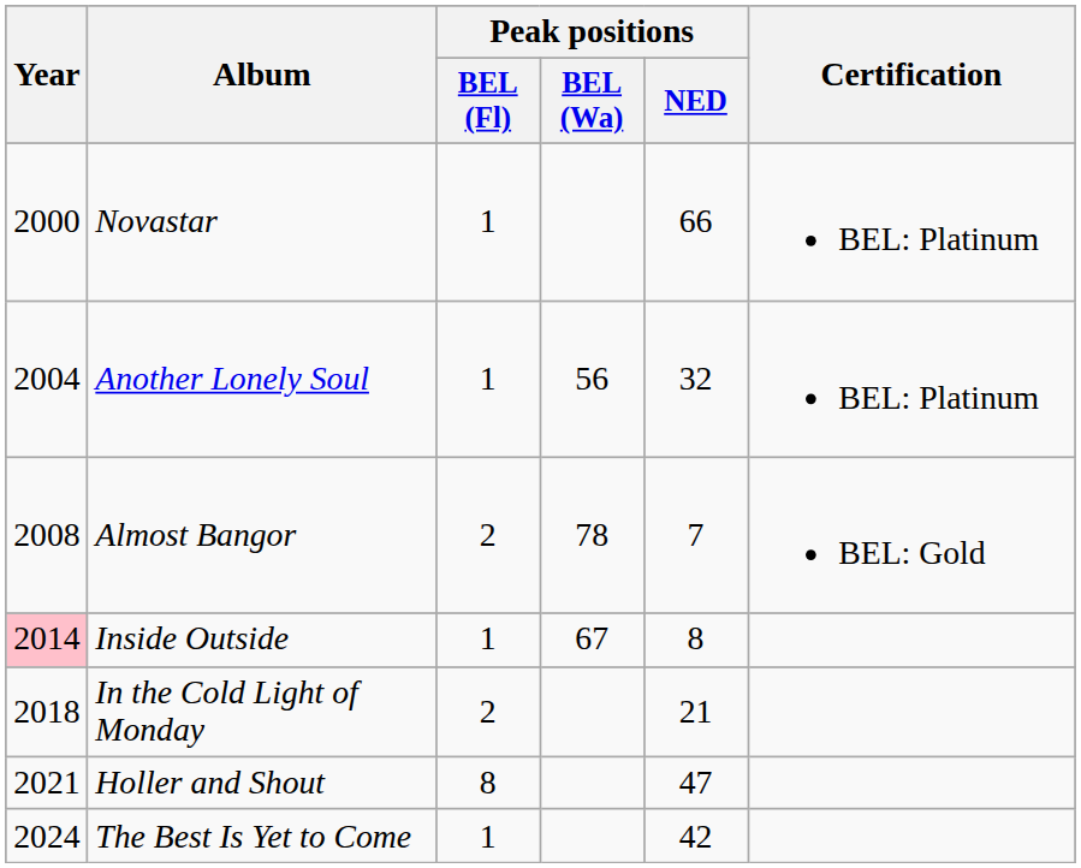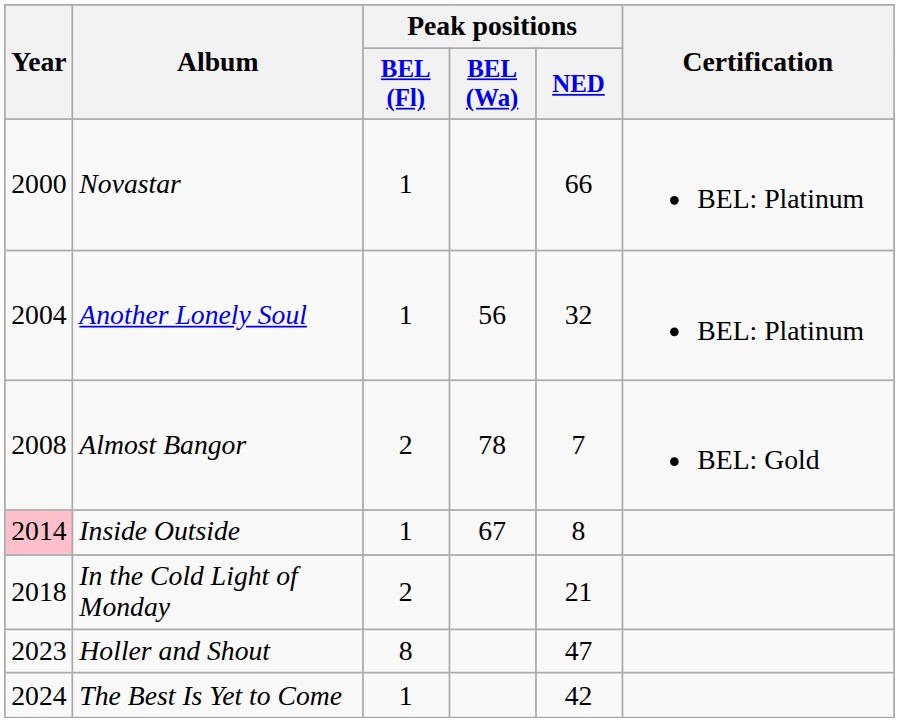Holler and Shout | Year: 2021 -> 2023
